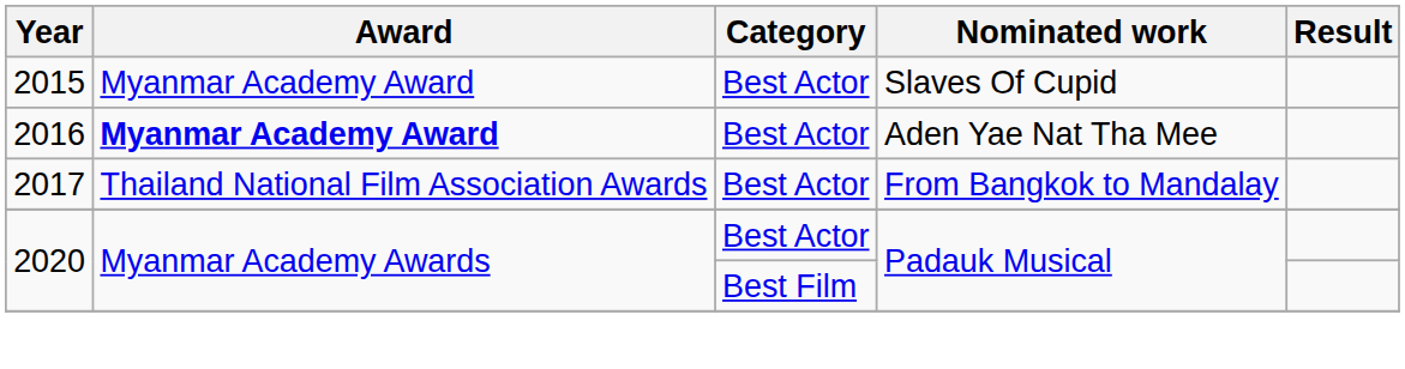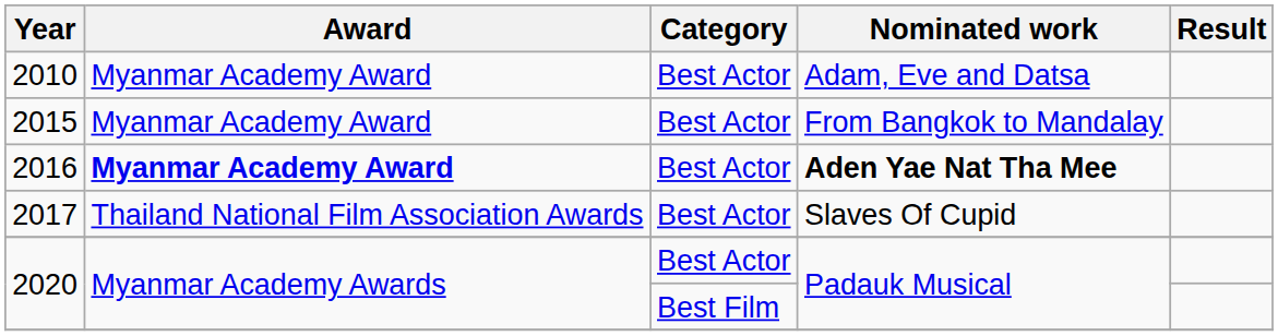+ row: 2010 | Myanmar Academy Award | Best Actor | Adam, Eve and Datsa
2015 | Nominated work: Slaves Of Cupid -> From Bangkok to Mandalay
2016 | Nominated work: normal -> bold
2017 | Nominated work: From Bangkok to Mandalay -> Slaves Of Cupid
